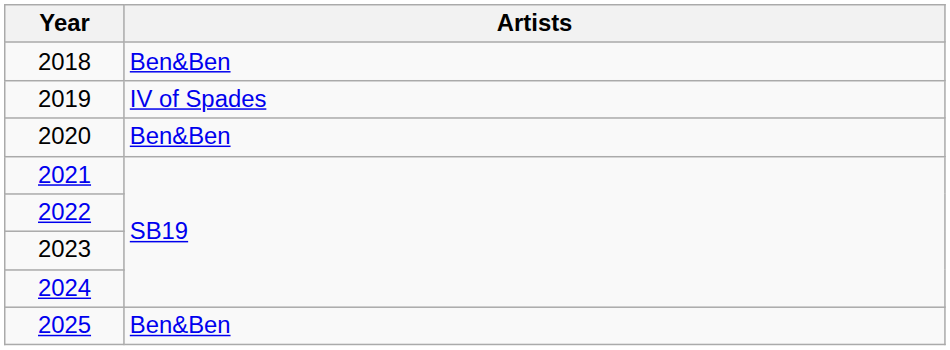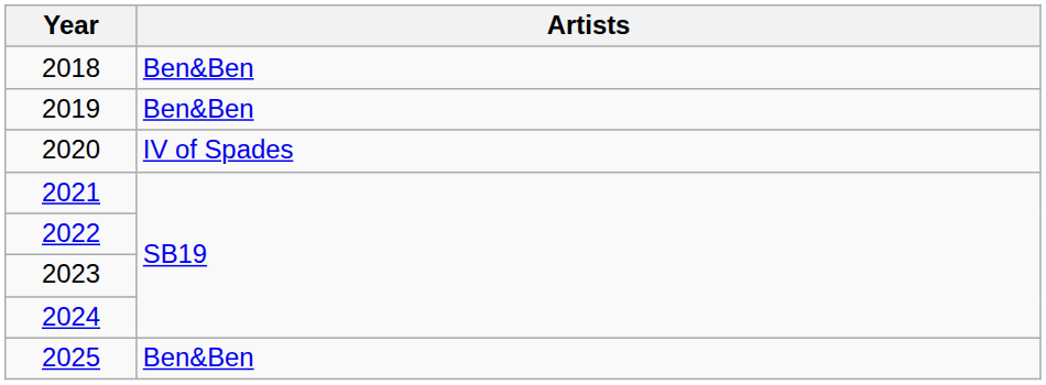2019 | Artists: IV of Spades -> Ben&Ben
2020 | Artists: Ben&Ben -> IV of Spades
